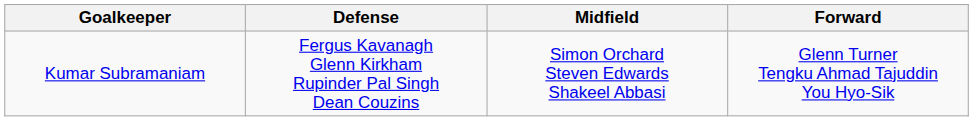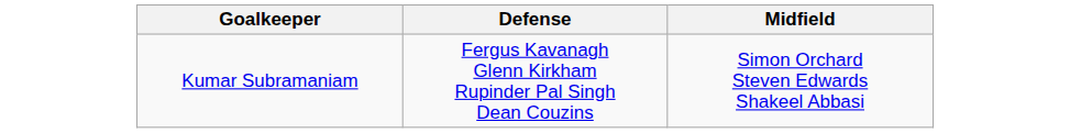- column: Forward | Glenn Turner Tengku Ahmad Tajuddin You Hyo-Sik
